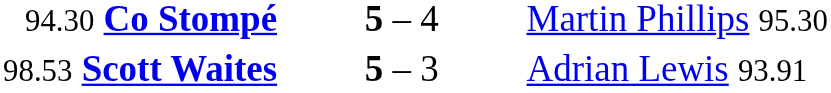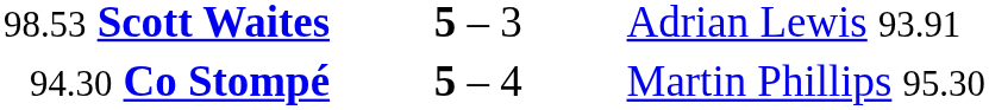rows swapped: 98.53 Scott Waites <-> 94.30 Co Stompé
